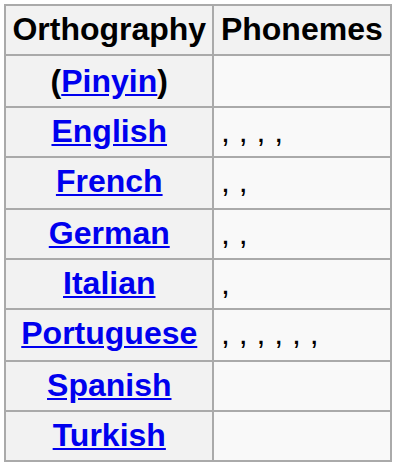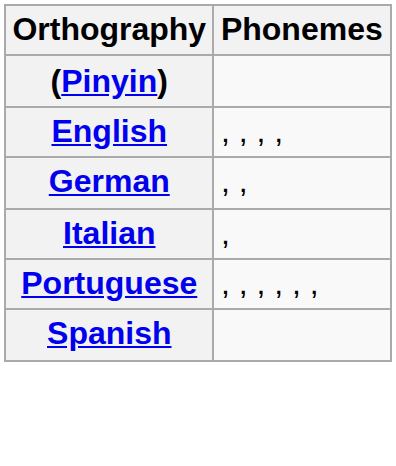- row: French | , ,
- row: Turkish
